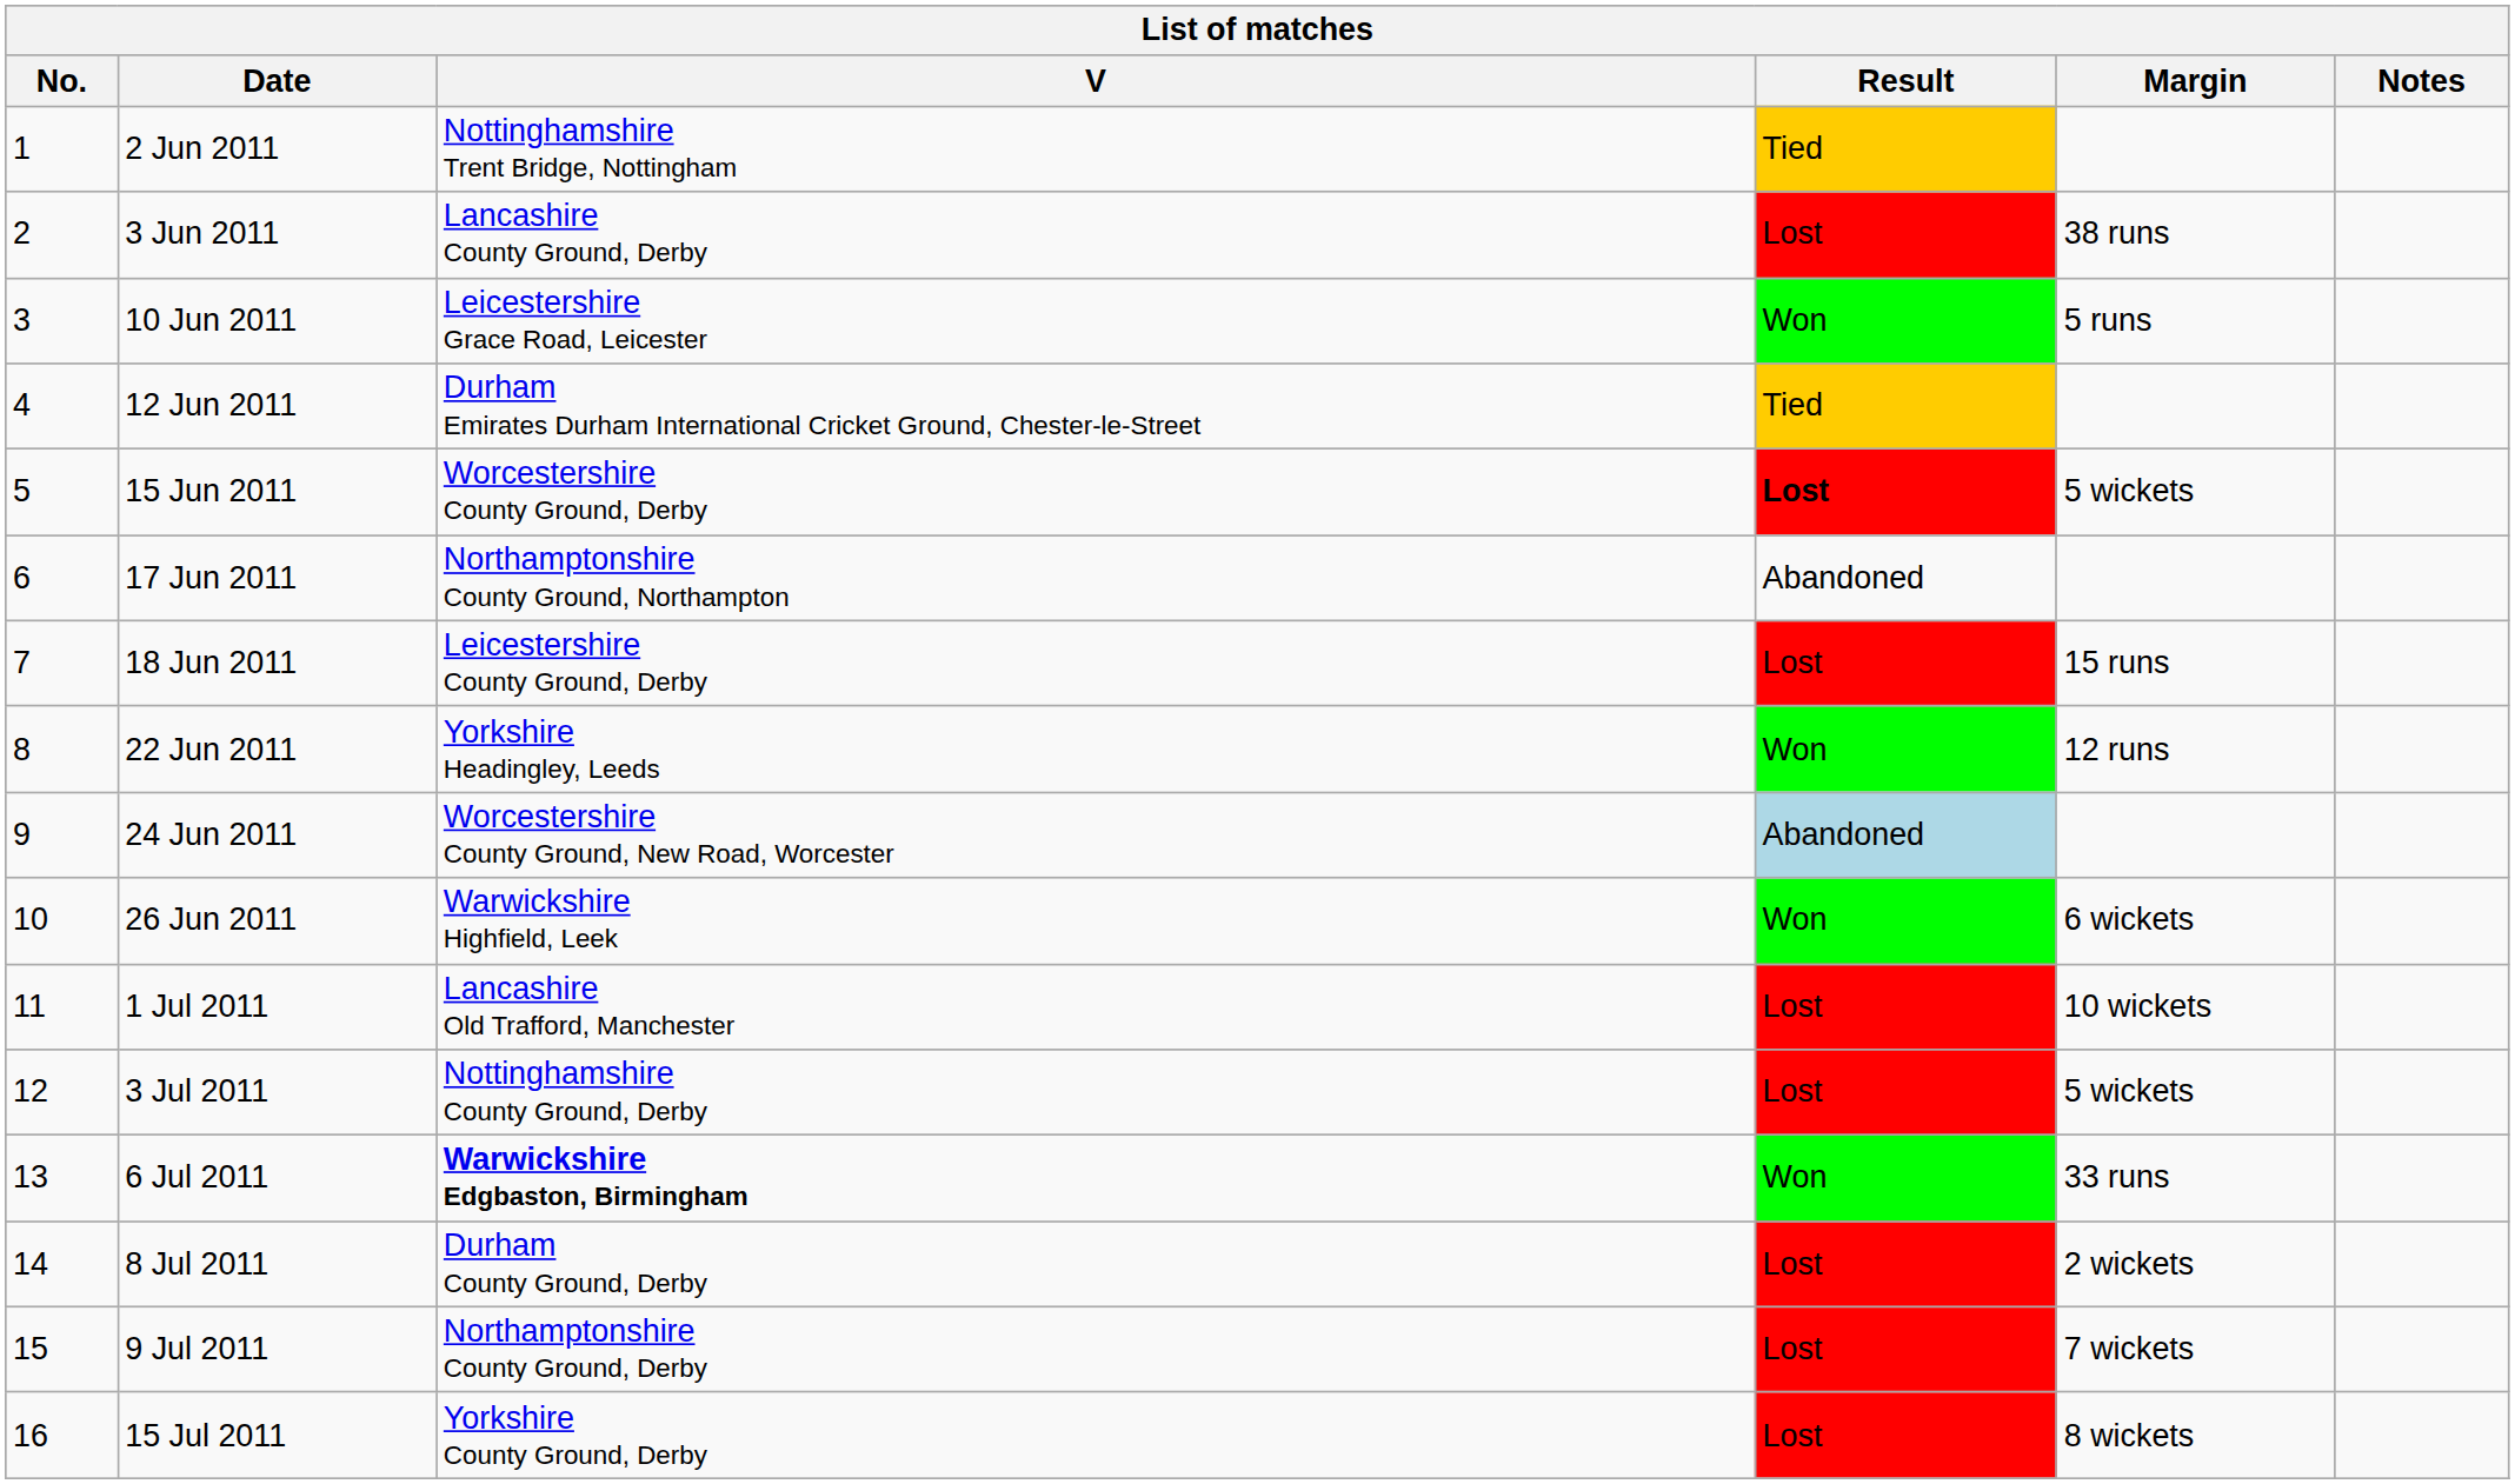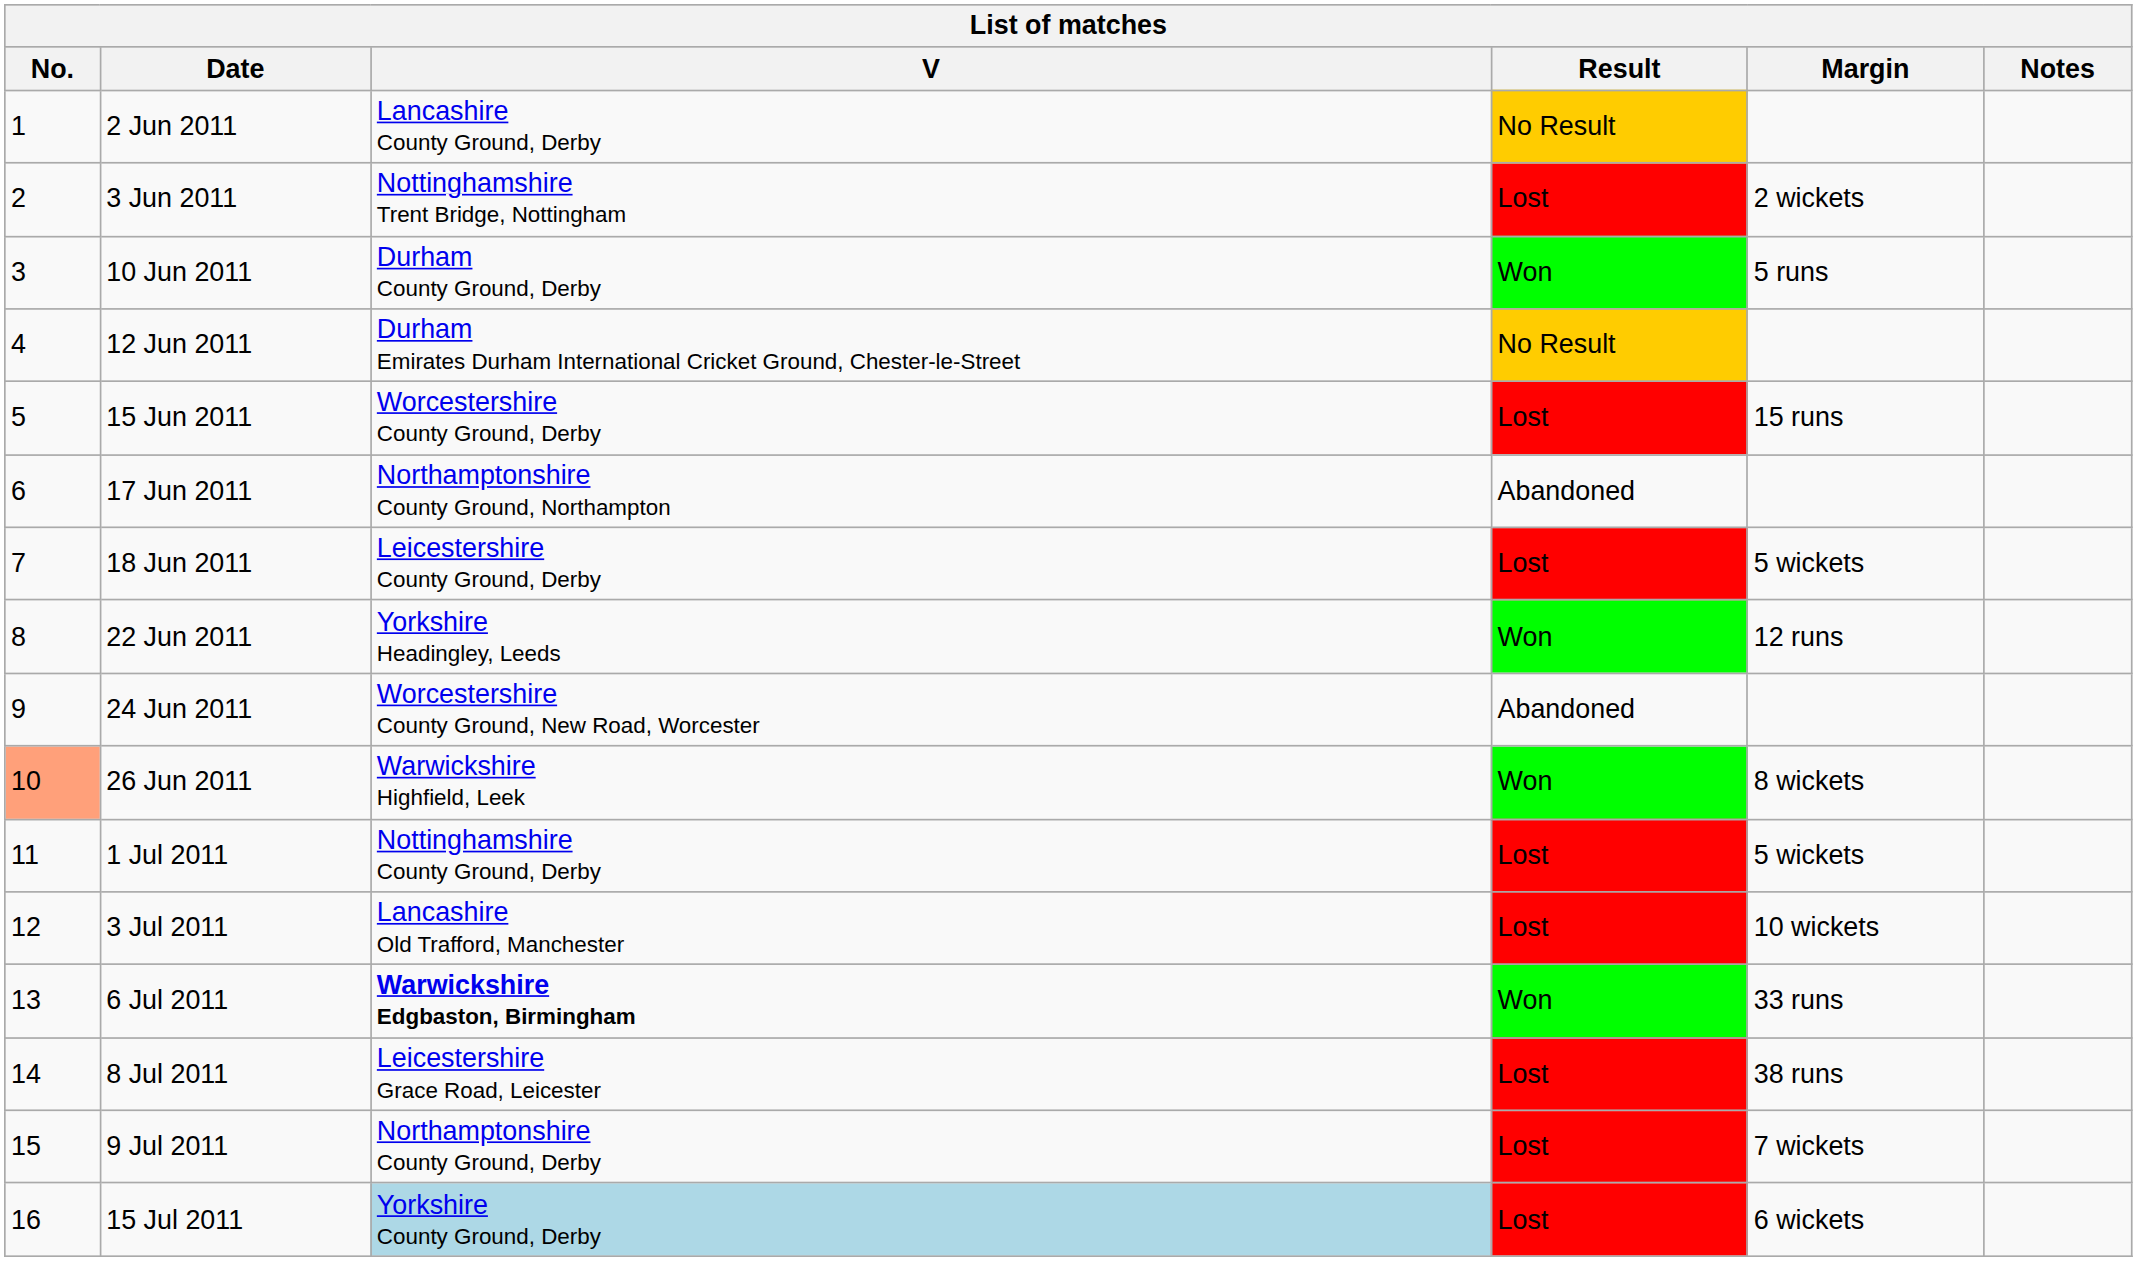2 Jun 2011 | V: Nottinghamshire Trent Bridge, Nottingham -> Lancashire County Ground, Derby
2 Jun 2011 | Result: Tied -> No Result
3 Jun 2011 | V: Lancashire County Ground, Derby -> Nottinghamshire Trent Bridge, Nottingham
3 Jun 2011 | Margin: 38 runs -> 2 wickets
10 Jun 2011 | V: Leicestershire Grace Road, Leicester -> Durham County Ground, Derby
12 Jun 2011 | Result: Tied -> No Result
15 Jun 2011 | Result: bold -> normal
15 Jun 2011 | Margin: 5 wickets -> 15 runs
18 Jun 2011 | Margin: 15 runs -> 5 wickets
24 Jun 2011 | Result: lightblue background -> no background
26 Jun 2011 | No.: no background -> lightsalmon background
26 Jun 2011 | Margin: 6 wickets -> 8 wickets
1 Jul 2011 | V: Lancashire Old Trafford, Manchester -> Nottinghamshire County Ground, Derby
1 Jul 2011 | Margin: 10 wickets -> 5 wickets
3 Jul 2011 | V: Nottinghamshire County Ground, Derby -> Lancashire Old Trafford, Manchester
3 Jul 2011 | Margin: 5 wickets -> 10 wickets
8 Jul 2011 | V: Durham County Ground, Derby -> Leicestershire Grace Road, Leicester
8 Jul 2011 | Margin: 2 wickets -> 38 runs
15 Jul 2011 | V: no background -> lightblue background
15 Jul 2011 | Margin: 8 wickets -> 6 wickets
